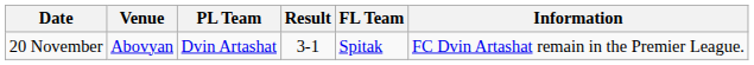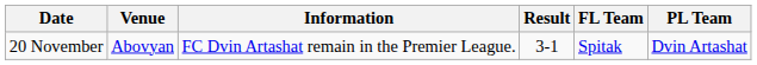columns swapped: PL Team <-> Information
